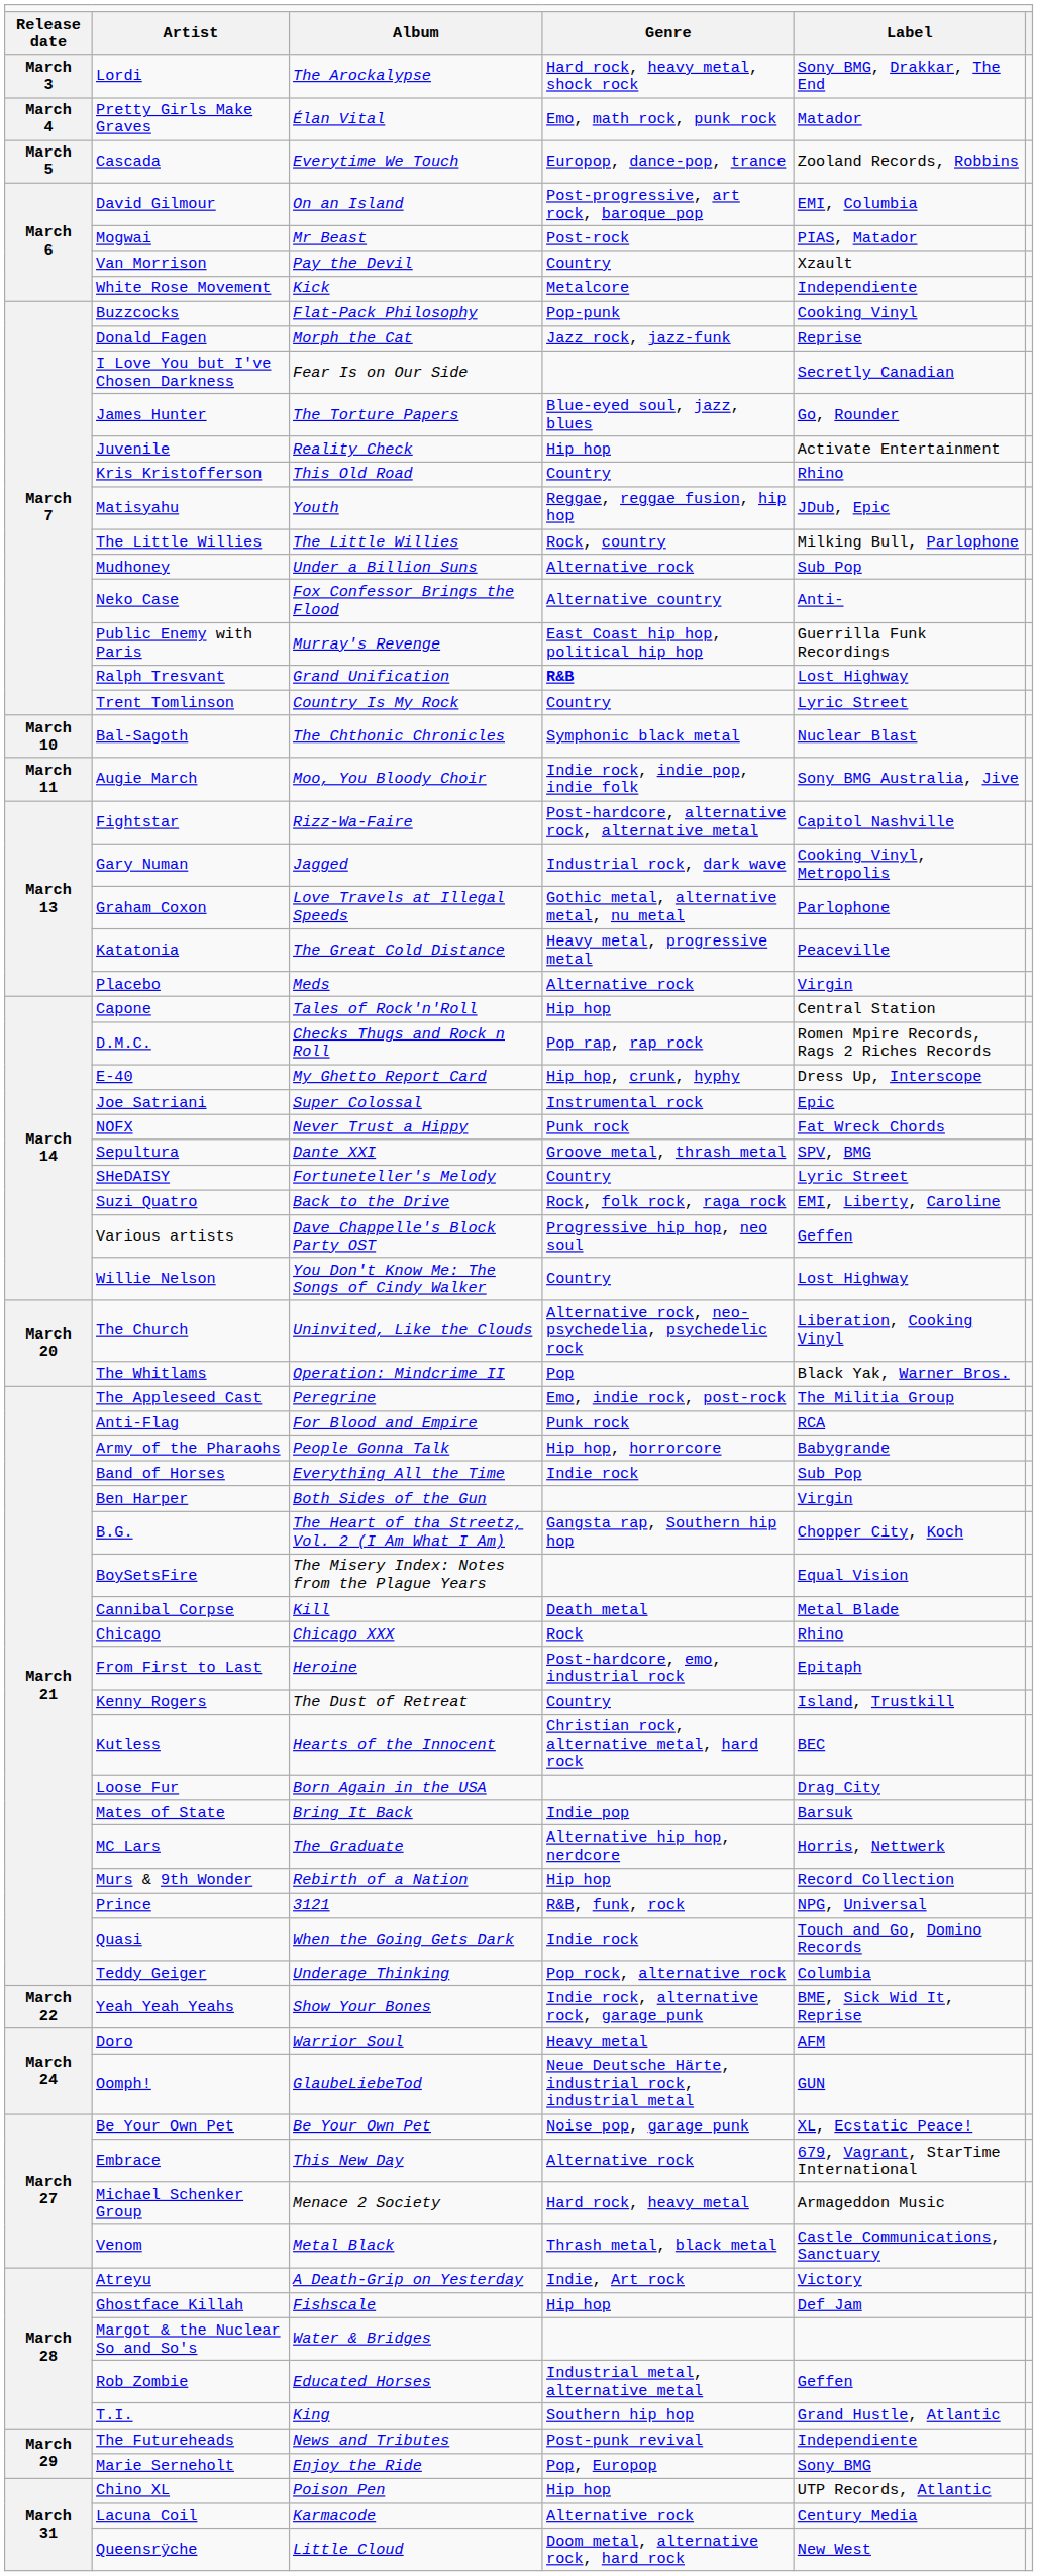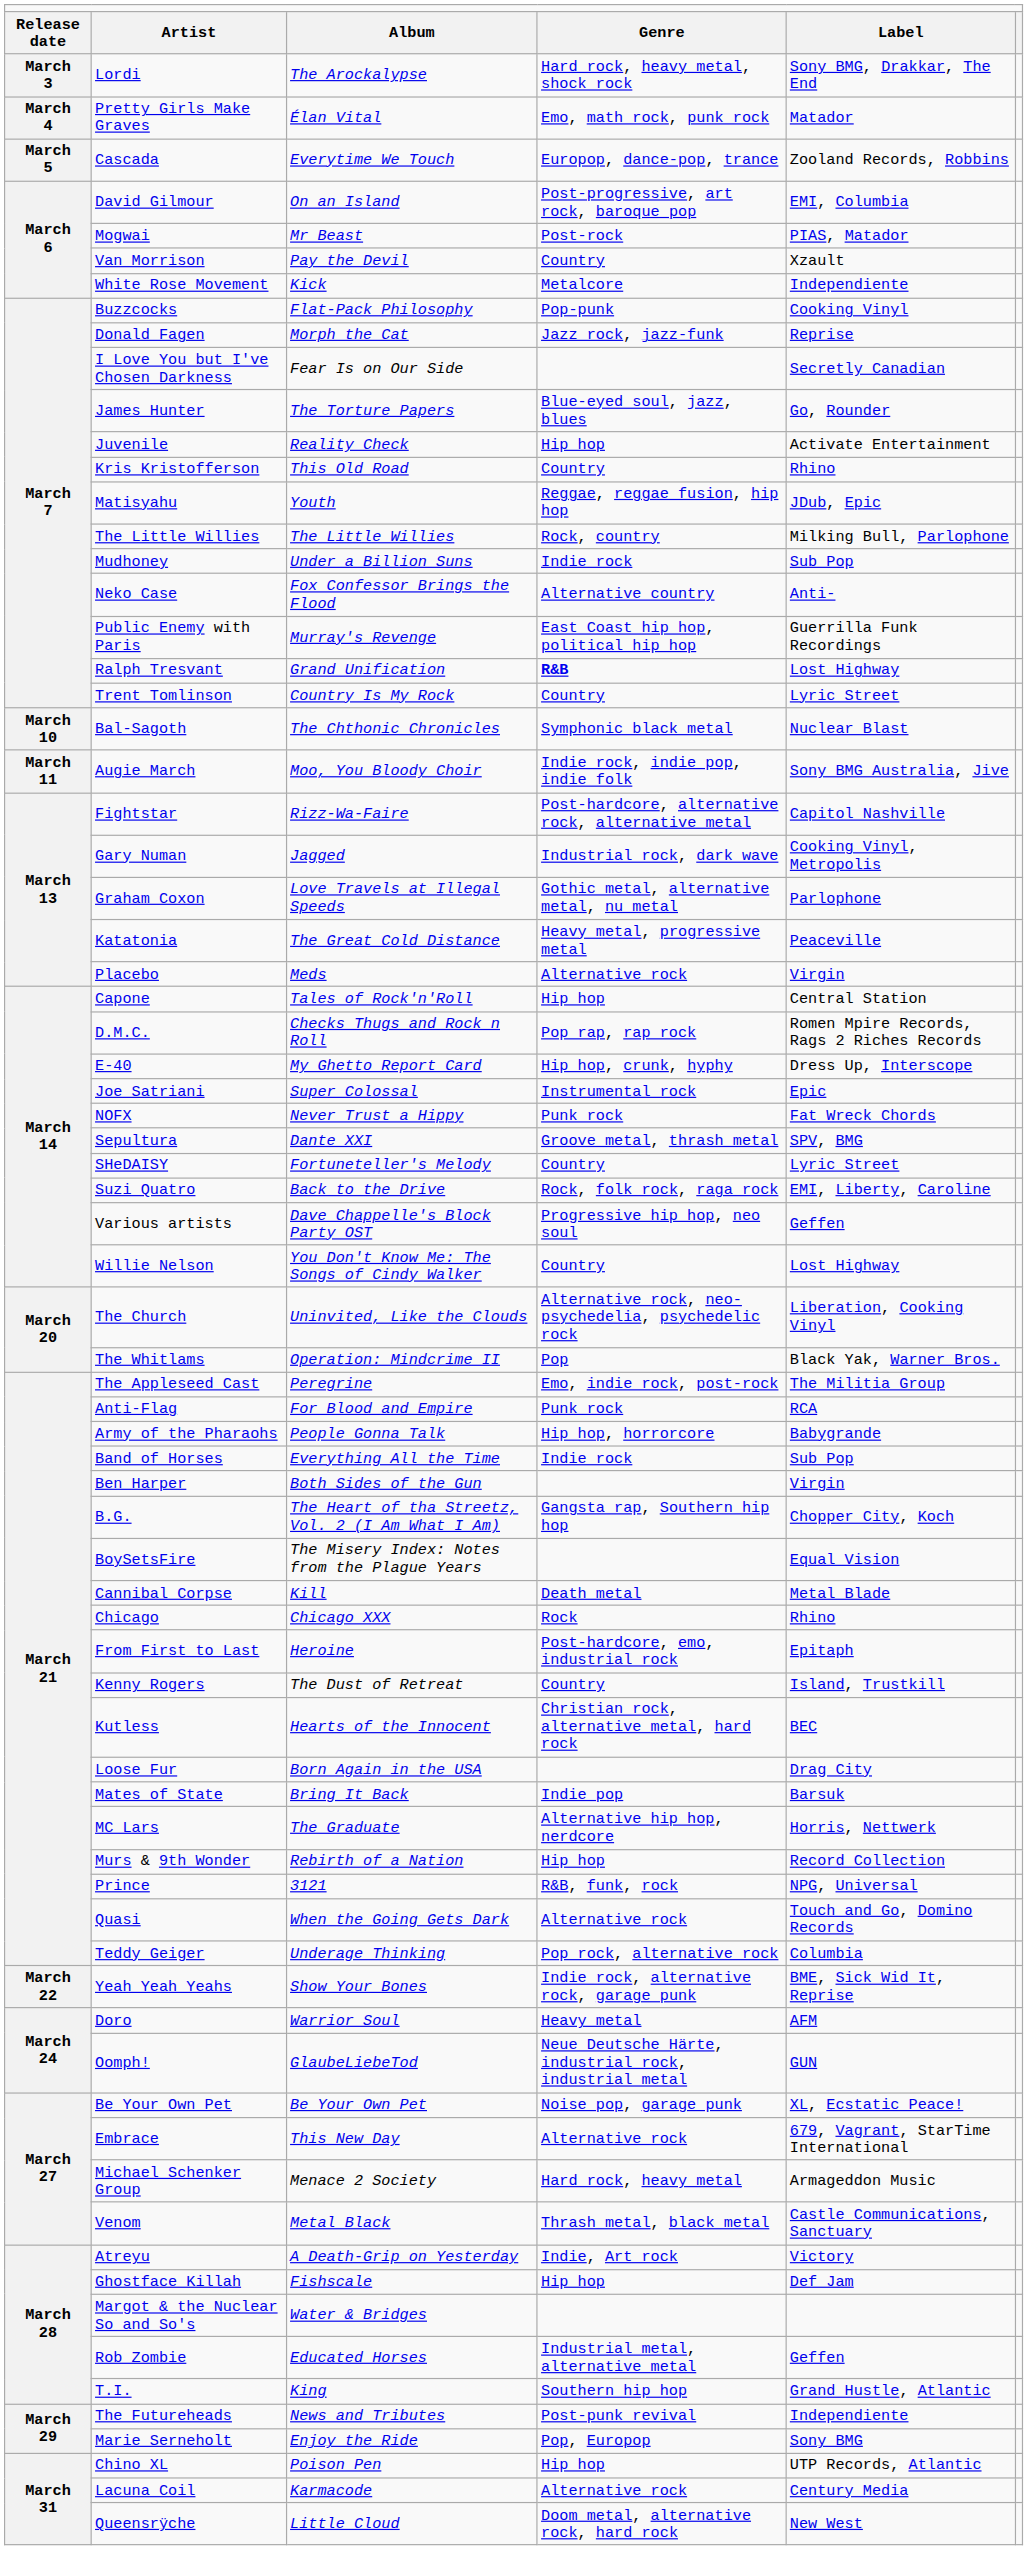Mudhoney | column 4: Alternative rock -> Indie rock
Quasi | column 4: Indie rock -> Alternative rock
